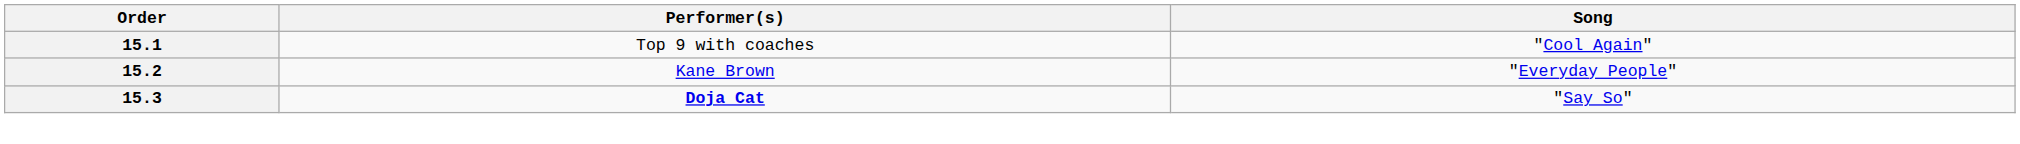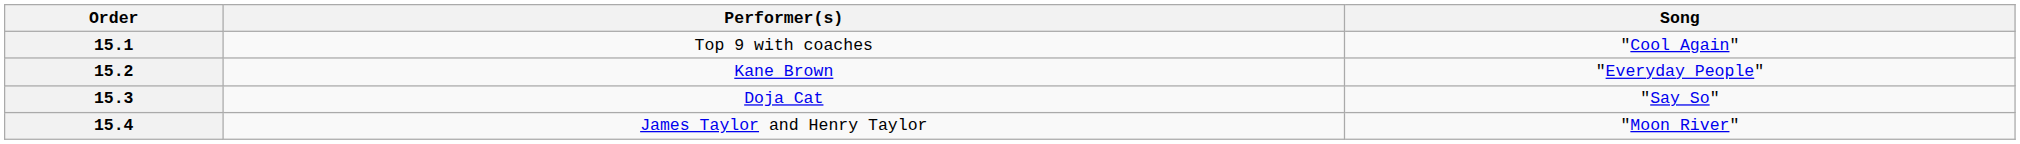15.3 | Performer(s): bold -> normal
+ row: 15.4 | James Taylor and Henry Taylor | "Moon River"
